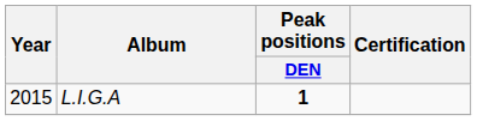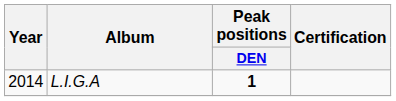L.I.G.A | Year: 2015 -> 2014
